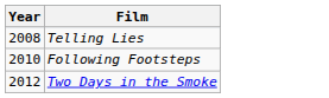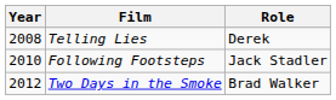+ column: Role | Derek | Jack Stadler | Brad Walker
